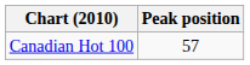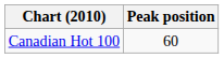Canadian Hot 100 | Peak position: 57 -> 60
